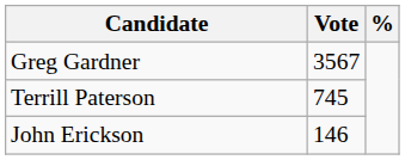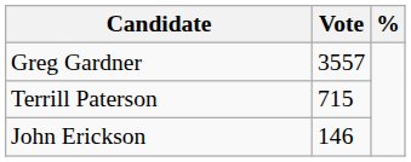Greg Gardner | Vote: 3567 -> 3557
Terrill Paterson | Vote: 745 -> 715
